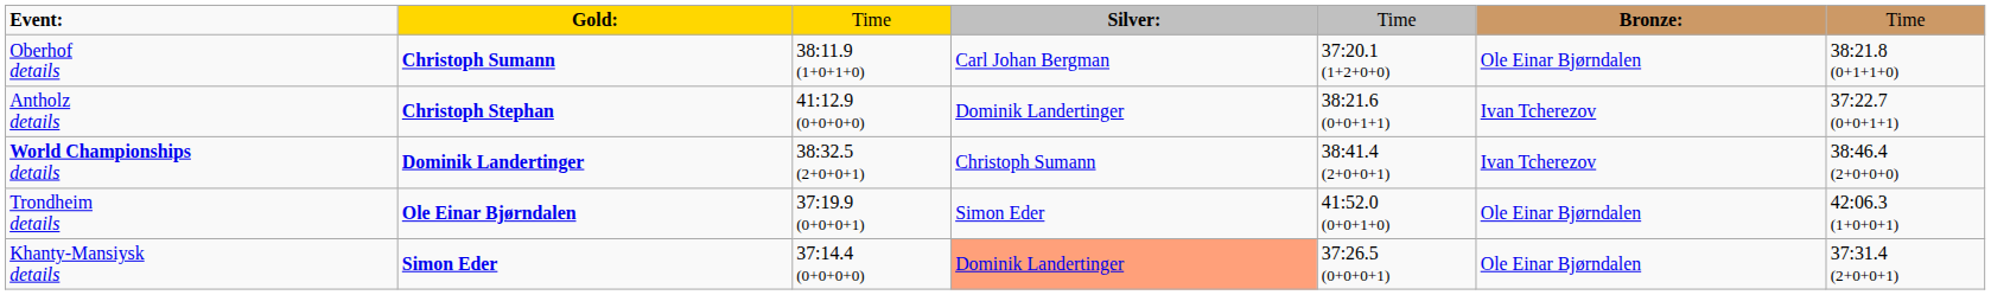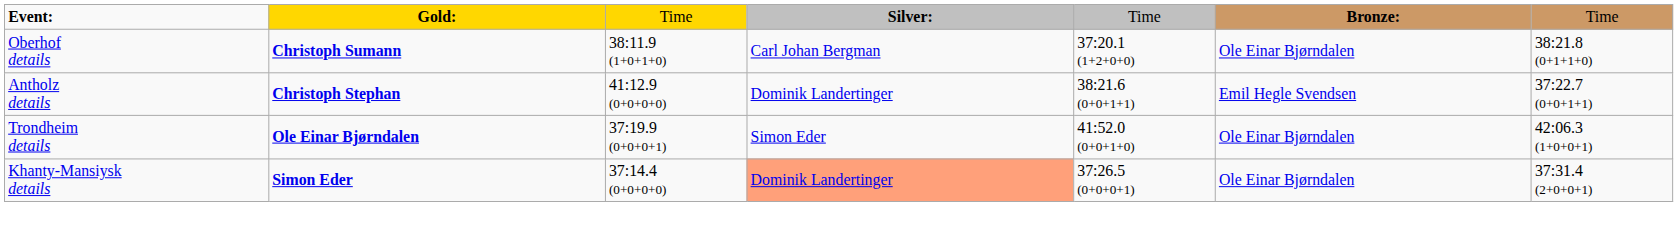Antholz details | column 6: Ivan Tcherezov -> Emil Hegle Svendsen
- row: World Championships details | Dominik Landertinger | 38:32.5 (2+0+0+1) | Christoph Sumann | 38:41.4 (2+0+0+1) | Ivan Tcherezov | 38:46.4 (2+0+0+0)
